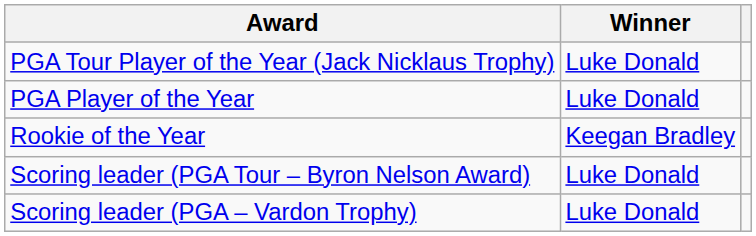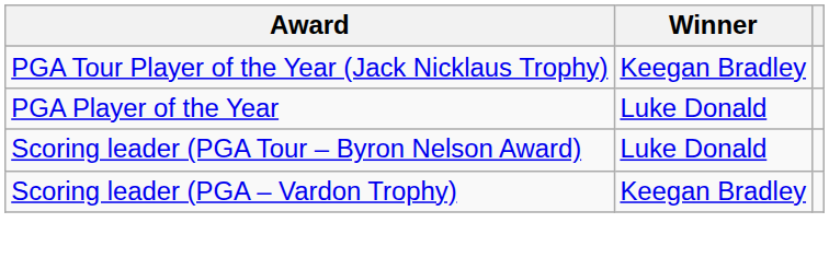PGA Tour Player of the Year (Jack Nicklaus Trophy) | Winner: Luke Donald -> Keegan Bradley
- row: Rookie of the Year | Keegan Bradley
Scoring leader (PGA – Vardon Trophy) | Winner: Luke Donald -> Keegan Bradley
